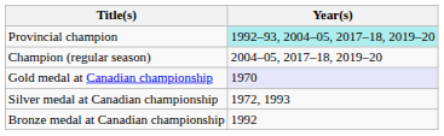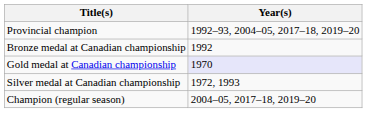Provincial champion | Year(s): paleturquoise background -> no background
rows swapped: Champion (regular season) <-> Bronze medal at Canadian championship
